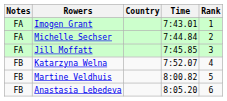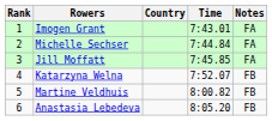columns swapped: Rank <-> Notes
